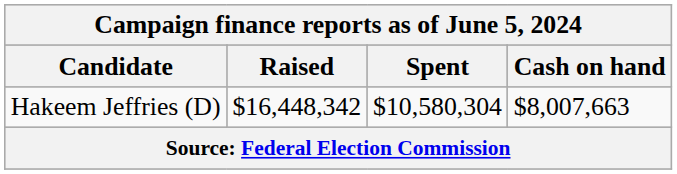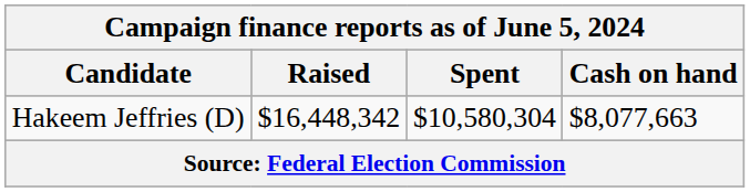Hakeem Jeffries (D) | Cash on hand: $8,007,663 -> $8,077,663
